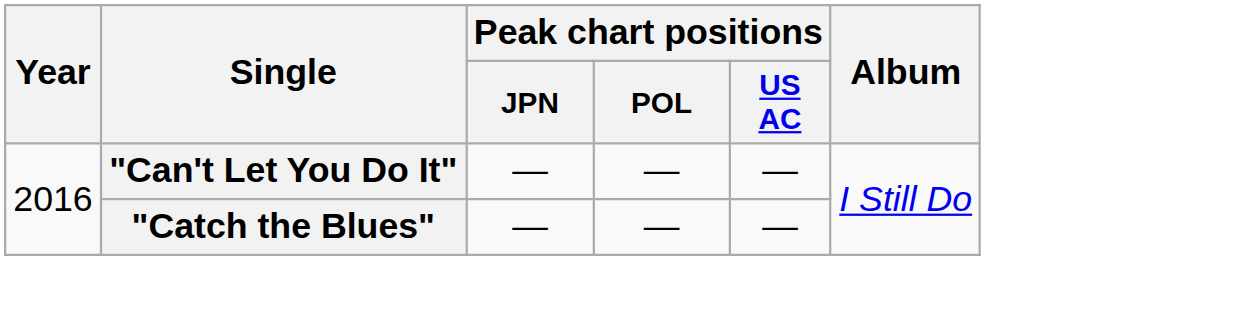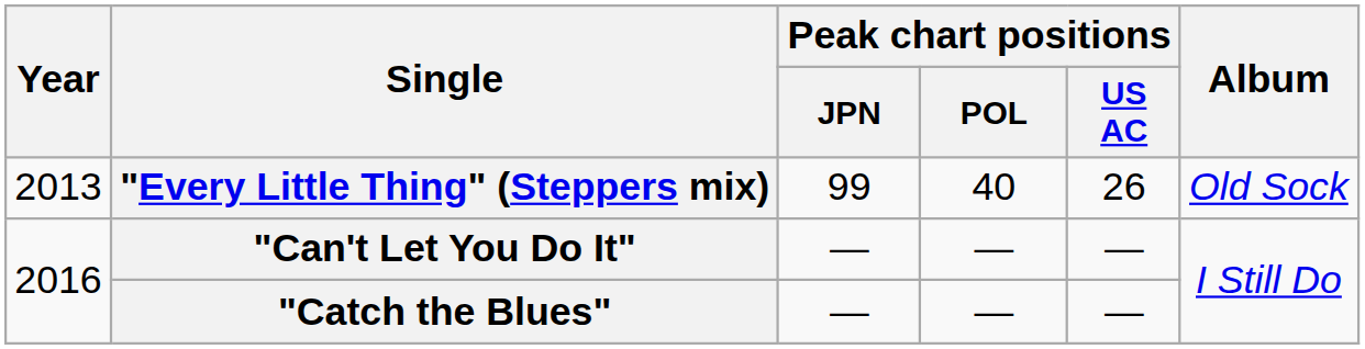+ row: 2013 | "Every Little Thing" (Steppers mix) | 99 | 40 | 26 | Old Sock
